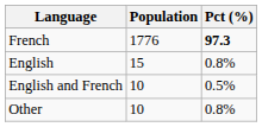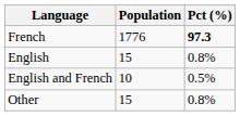Other | Population: 10 -> 15
